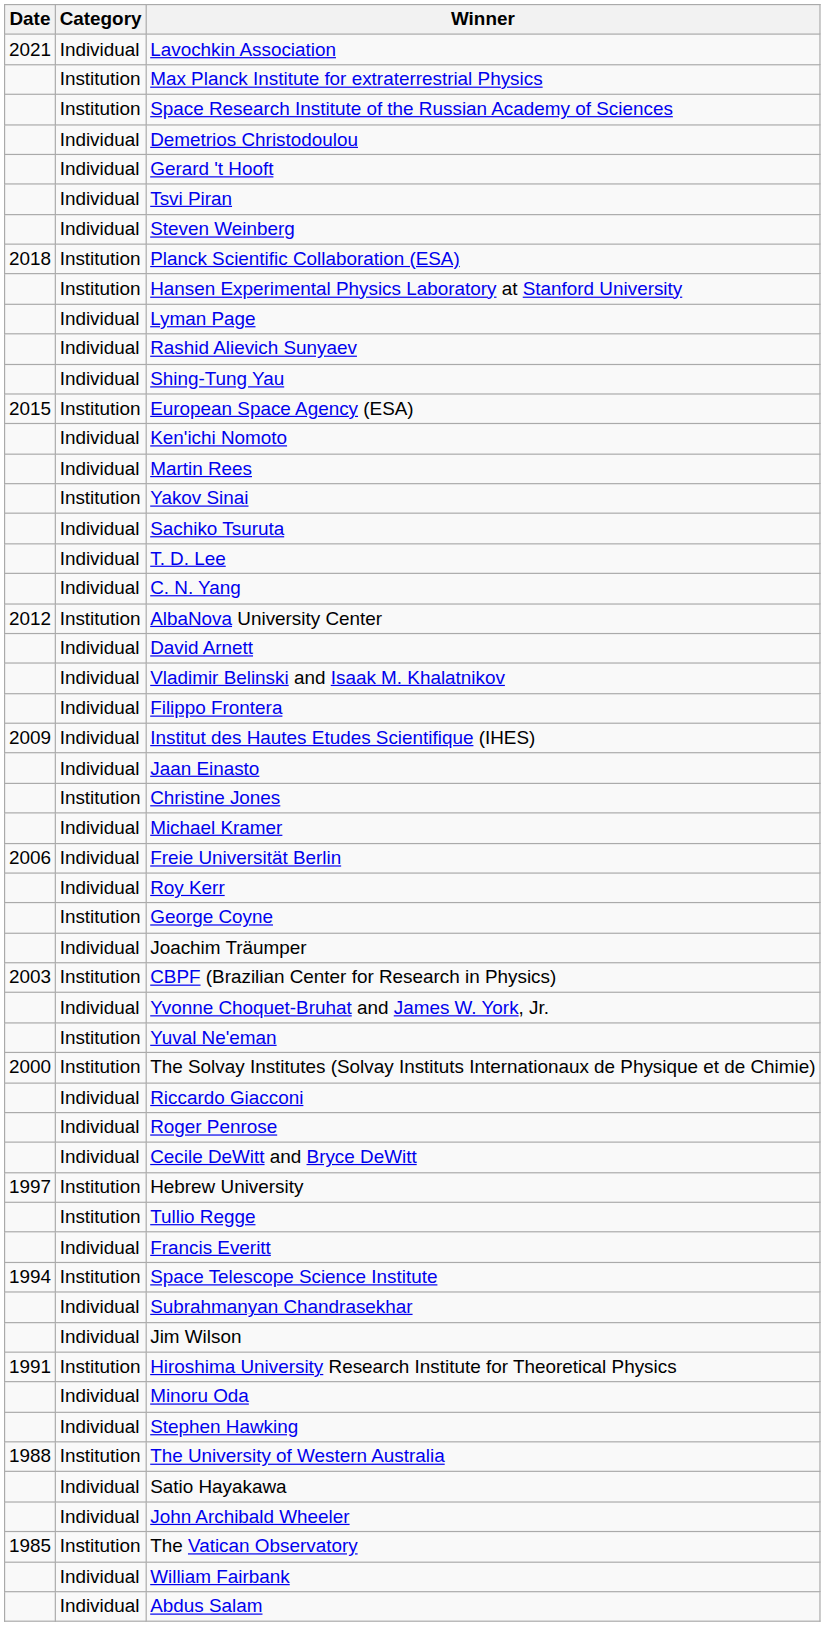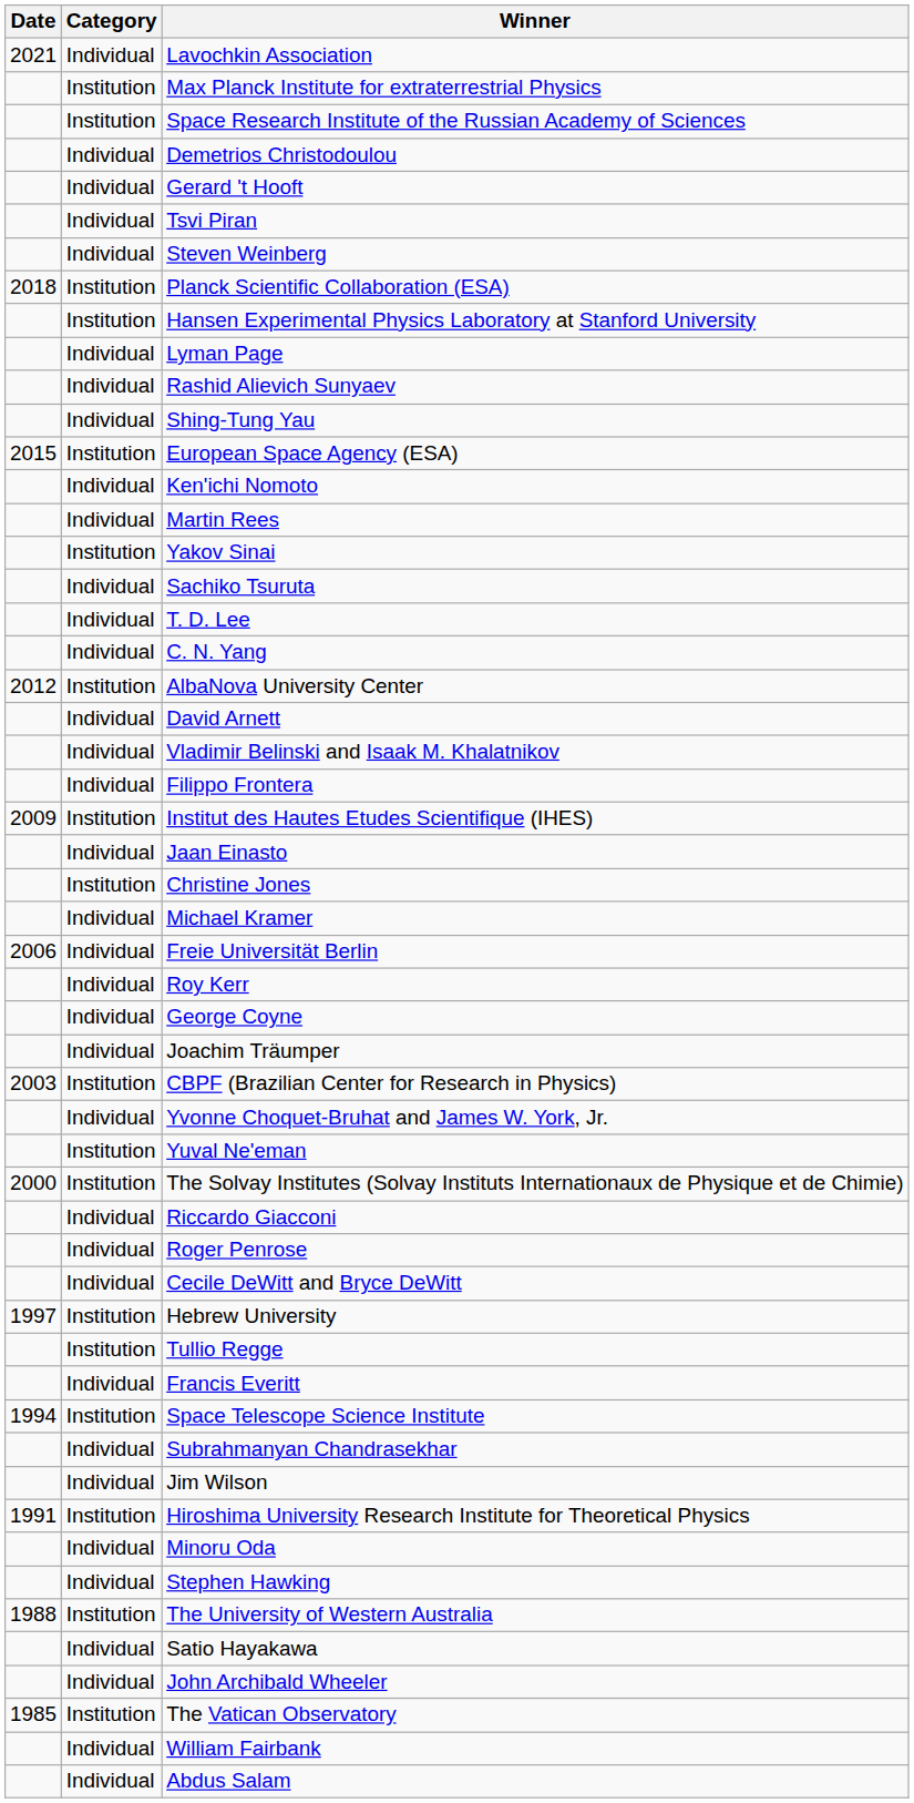Institut des Hautes Etudes Scientifique (IHES) | Category: Individual -> Institution
George Coyne | Category: Institution -> Individual
